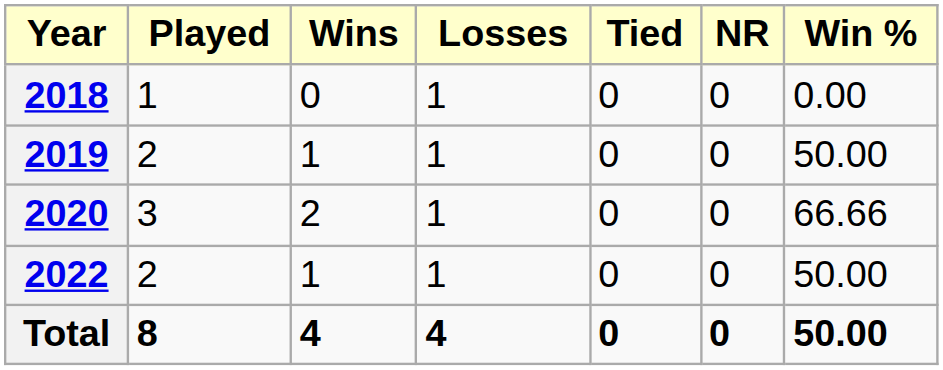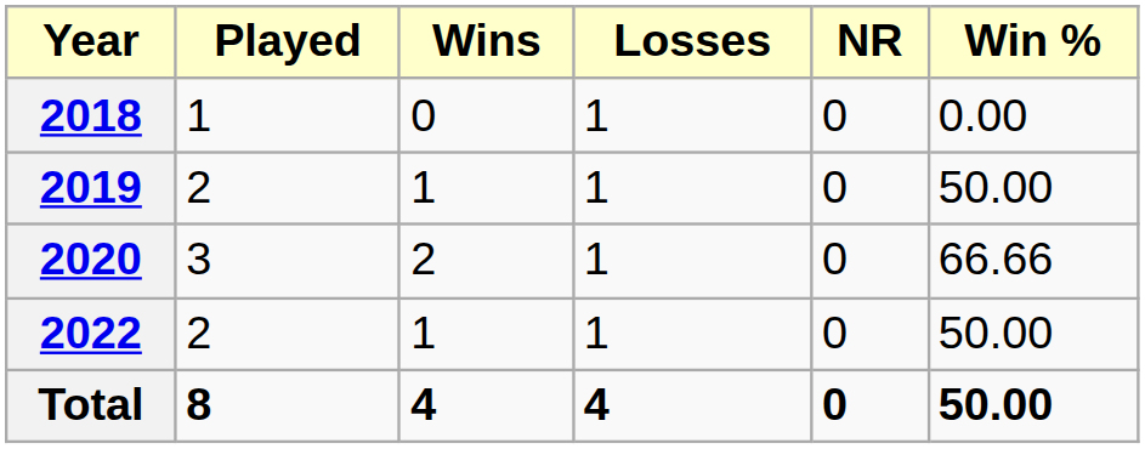- column: Tied | 0 | 0 | 0 | 0 | 0
